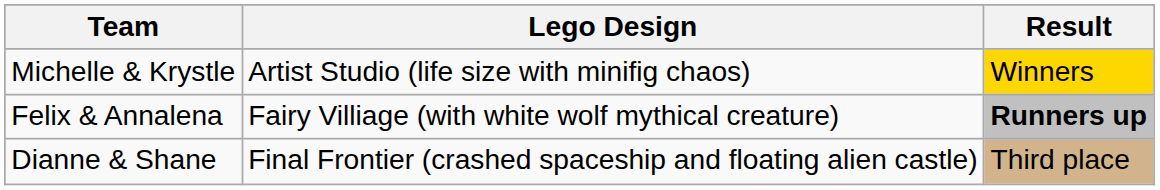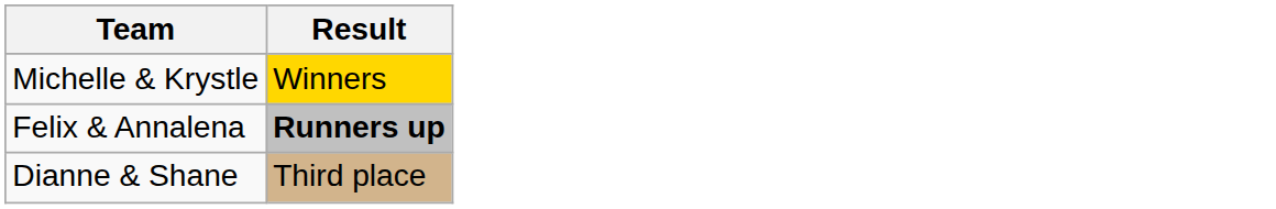- column: Lego Design | Artist Studio (life size with minifig chaos) | Fairy Villiage (with white wolf mythical creature) | Final Frontier (crashed spaceship and floating alien castle)
